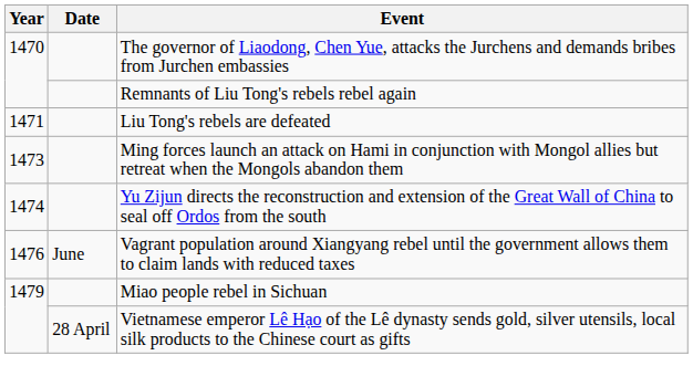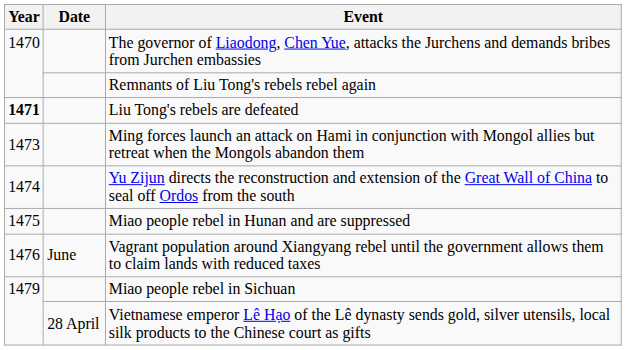Liu Tong's rebels are defeated | Year: normal -> bold
+ row: 1475 | Miao people rebel in Hunan and are suppressed
